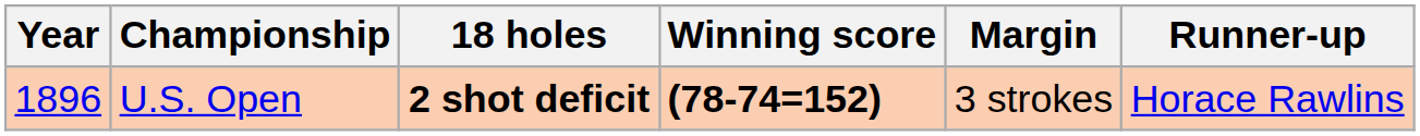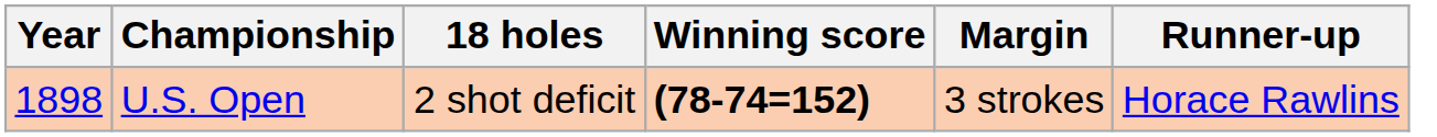U.S. Open | Year: 1896 -> 1898
U.S. Open | 18 holes: bold -> normal
